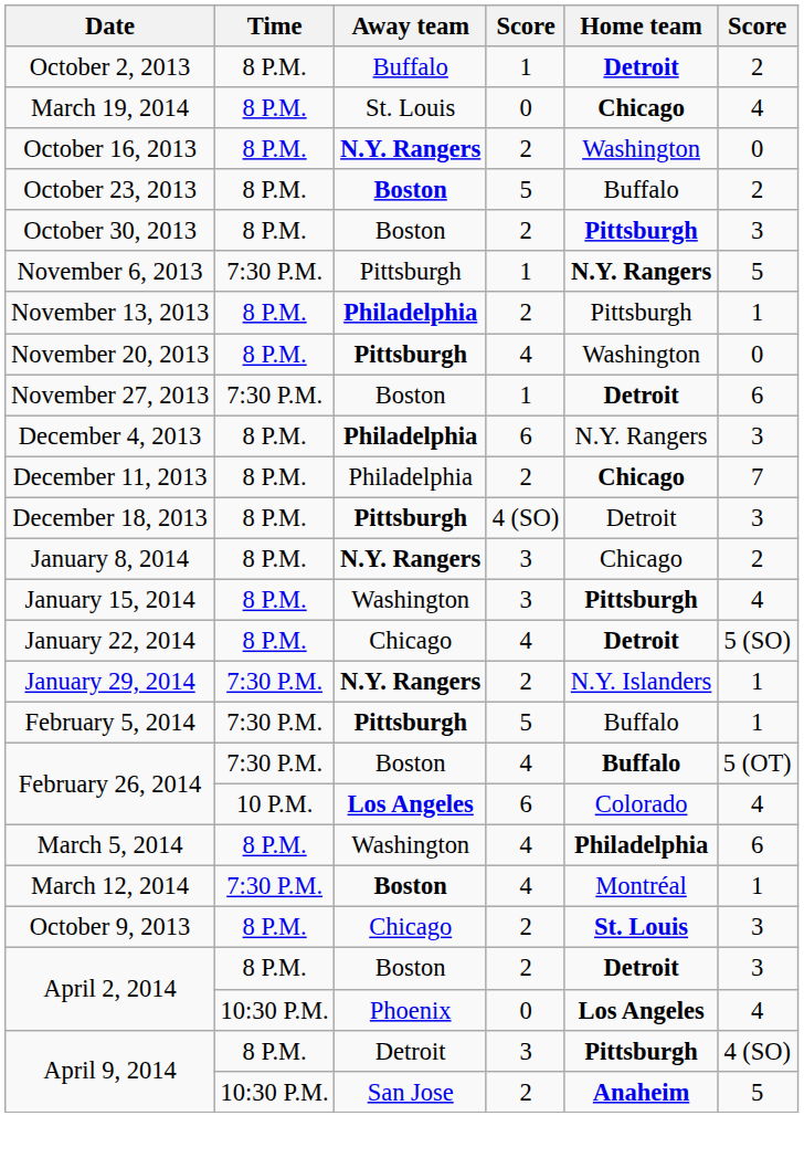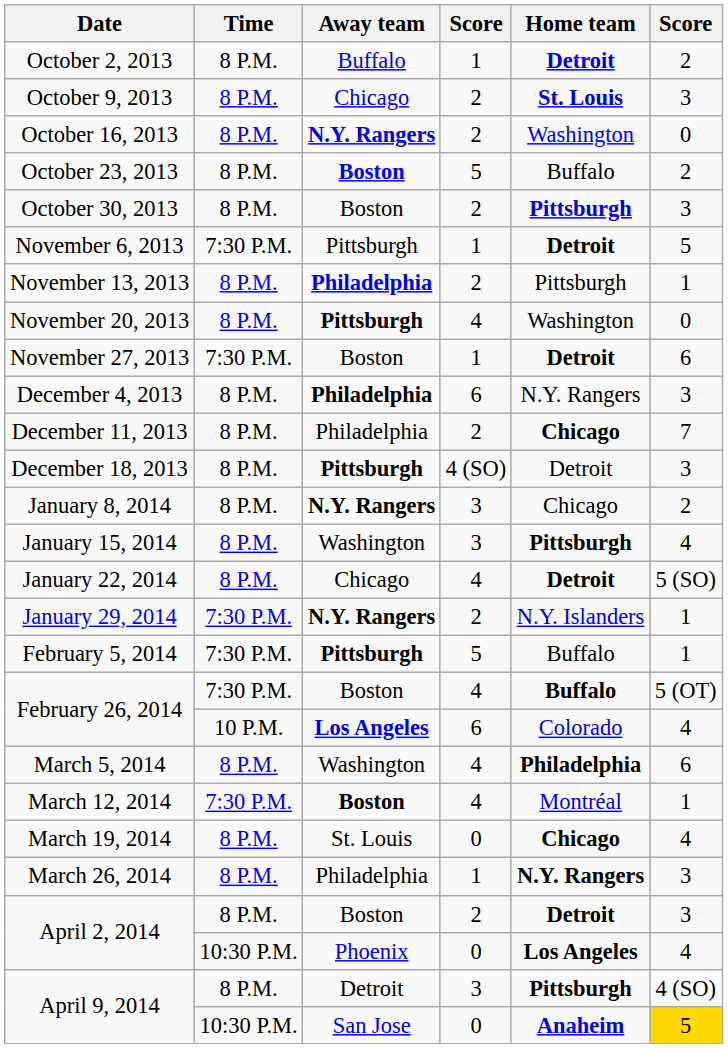rows swapped: October 9, 2013 <-> March 19, 2014
November 6, 2013 | Home team: N.Y. Rangers -> Detroit
+ row: March 26, 2014 | 8 P.M. | Philadelphia | 1 | N.Y. Rangers | 3
April 9, 2014 / San Jose | column 4: 2 -> 0
April 9, 2014 / San Jose | column 6: no background -> gold background
